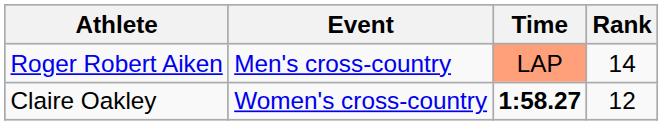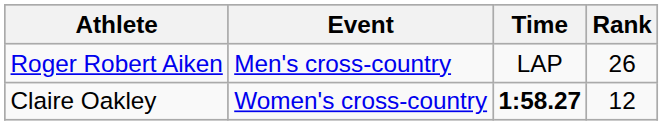Roger Robert Aiken | Time: lightsalmon background -> no background
Roger Robert Aiken | Rank: 14 -> 26
